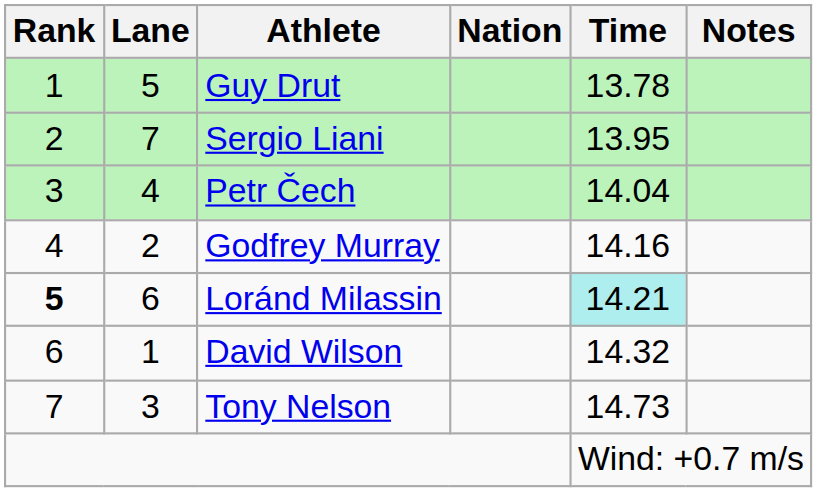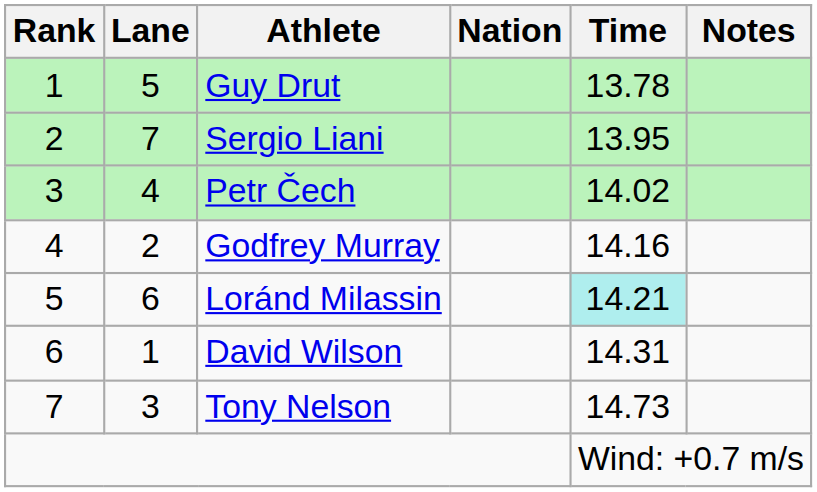Petr Čech | Time: 14.04 -> 14.02
Loránd Milassin | Rank: bold -> normal
David Wilson | Time: 14.32 -> 14.31
